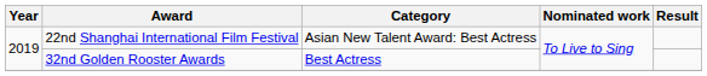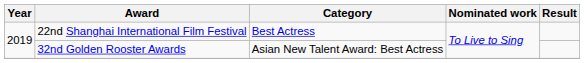22nd Shanghai International Film Festival | Category: Asian New Talent Award: Best Actress -> Best Actress
32nd Golden Rooster Awards | Category: Best Actress -> Asian New Talent Award: Best Actress
